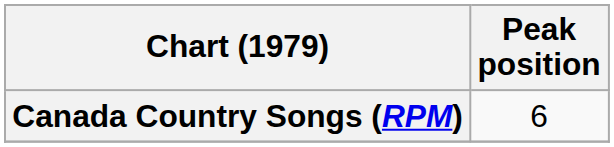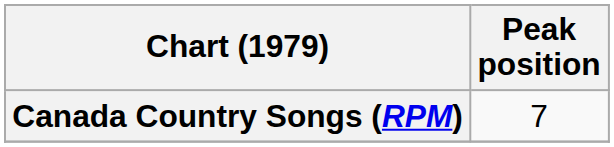Canada Country Songs (RPM) | Peak position: 6 -> 7
